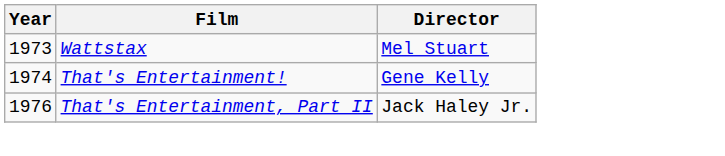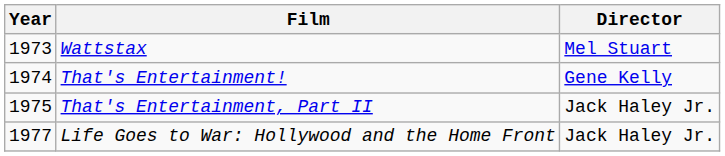That's Entertainment, Part II | Year: 1976 -> 1975
+ row: 1977 | Life Goes to War: Hollywood and the Home Front | Jack Haley Jr.
